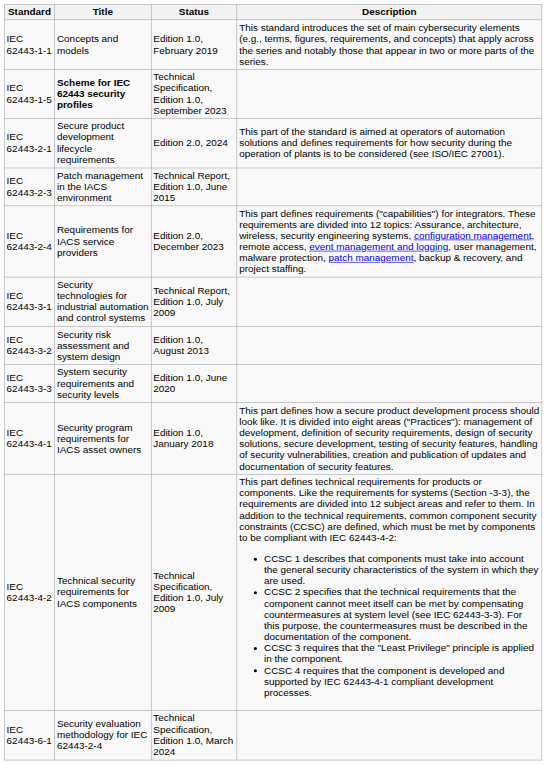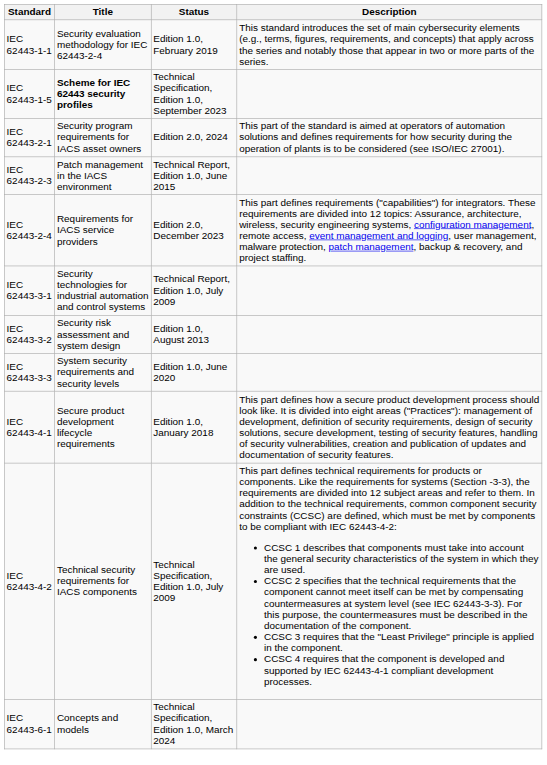IEC 62443-1-1 | Title: Concepts and models -> Security evaluation methodology for IEC 62443-2-4
IEC 62443-2-1 | Title: Secure product development lifecycle requirements -> Security program requirements for IACS asset owners
IEC 62443-4-1 | Title: Security program requirements for IACS asset owners -> Secure product development lifecycle requirements
IEC 62443-6-1 | Title: Security evaluation methodology for IEC 62443-2-4 -> Concepts and models
